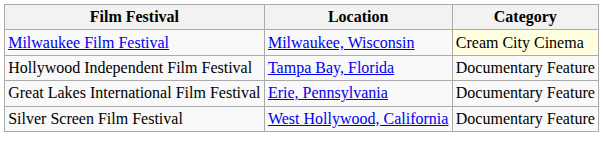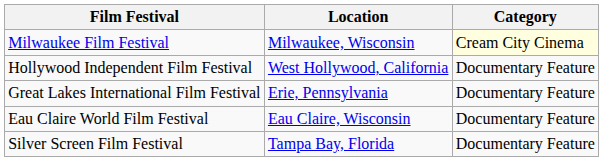Hollywood Independent Film Festival | Location: Tampa Bay, Florida -> West Hollywood, California
+ row: Eau Claire World Film Festival | Eau Claire, Wisconsin | Documentary Feature
Silver Screen Film Festival | Location: West Hollywood, California -> Tampa Bay, Florida
